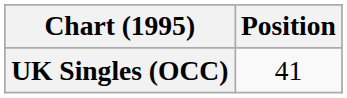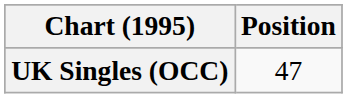UK Singles (OCC) | Position: 41 -> 47
